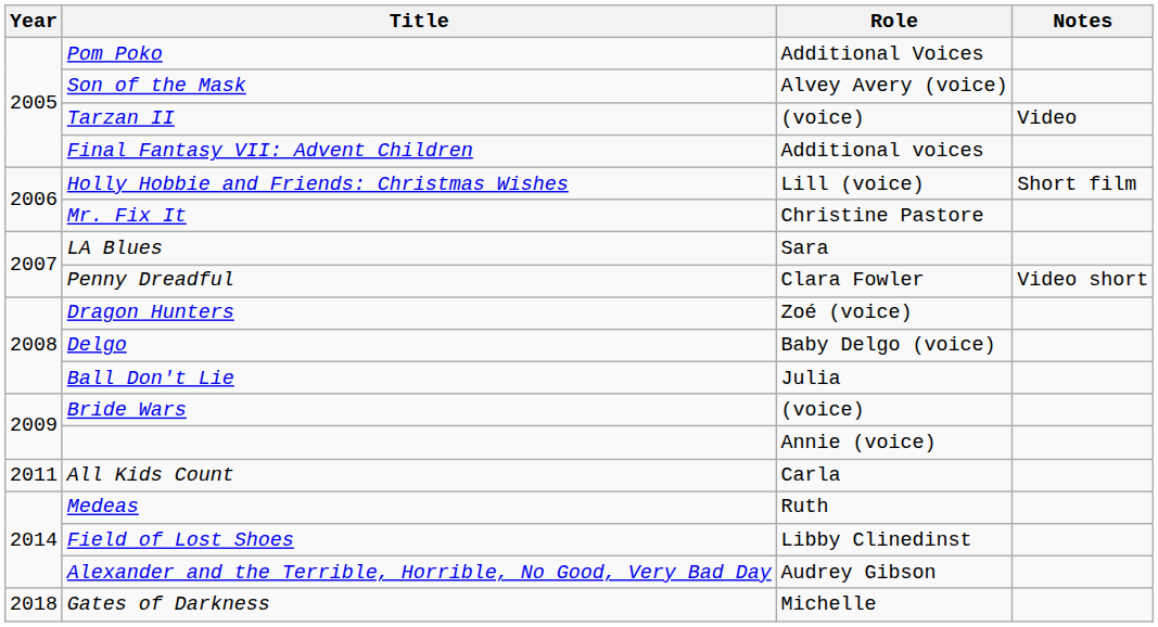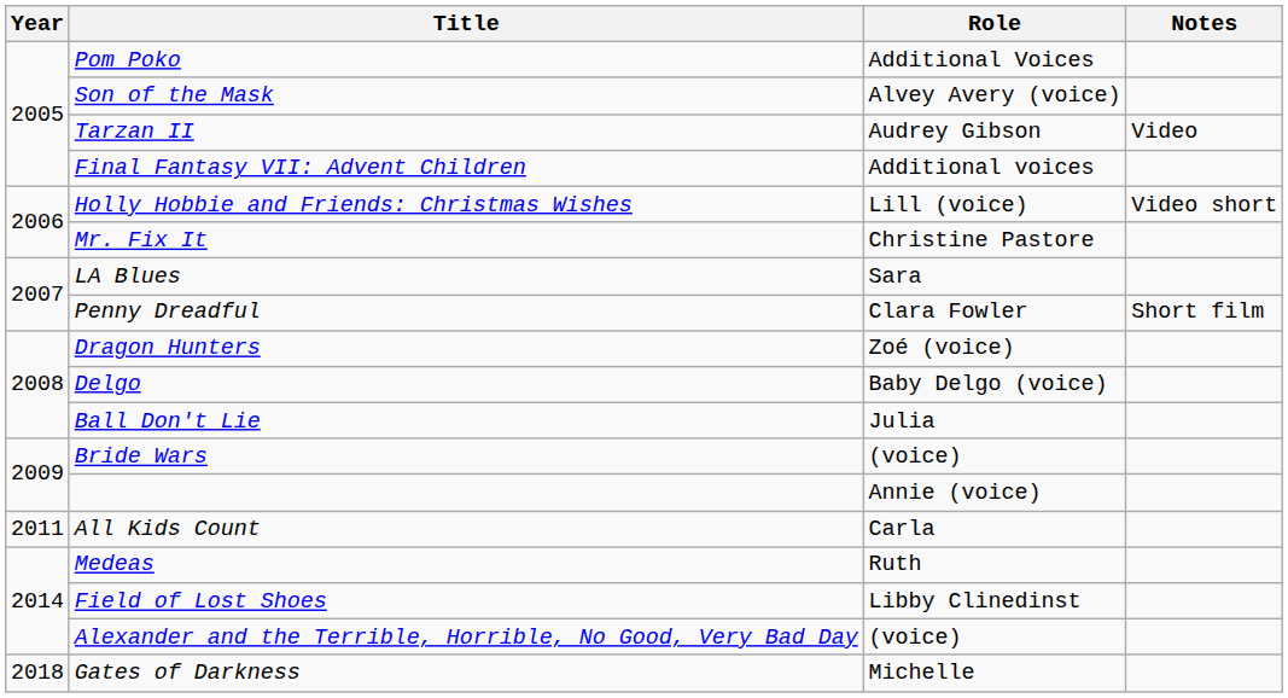Tarzan II | Role: (voice) -> Audrey Gibson
Holly Hobbie and Friends: Christmas Wishes | Notes: Short film -> Video short
Penny Dreadful | Notes: Video short -> Short film
Alexander and the Terrible, Horrible, No Good, Very Bad Day | Role: Audrey Gibson -> (voice)
